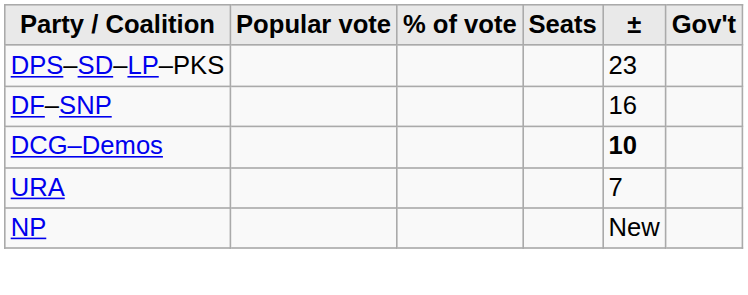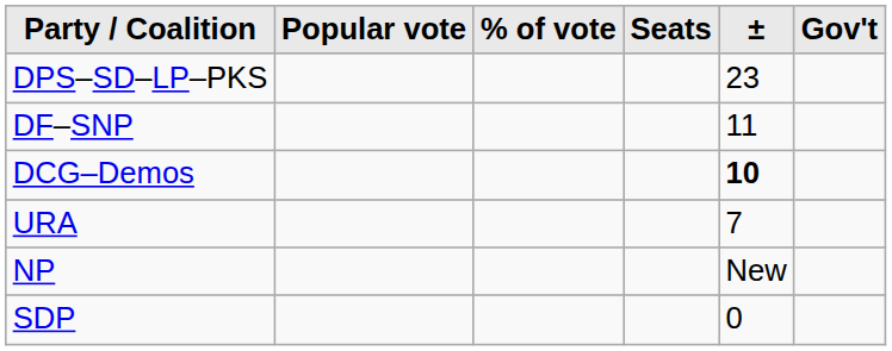DF–SNP | ±: 16 -> 11
+ row: SDP | 0
